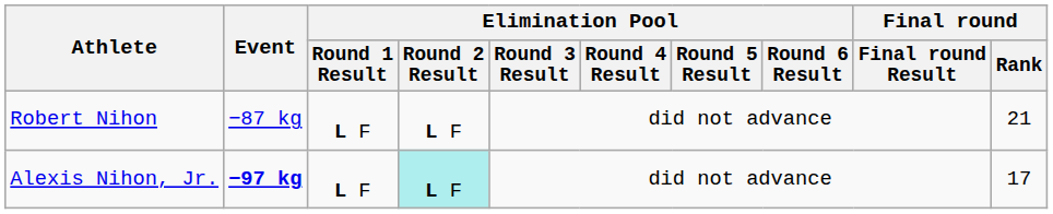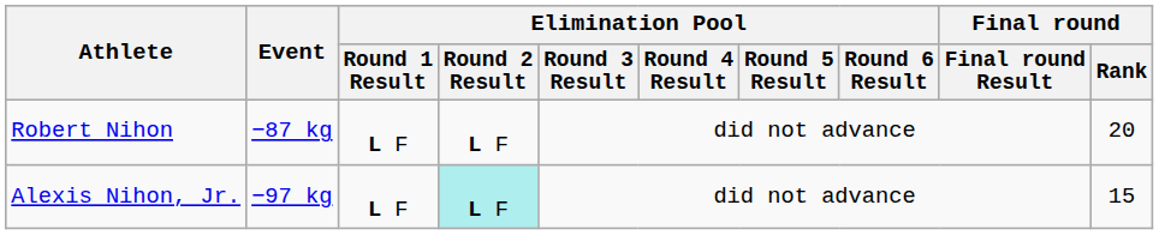Robert Nihon | Final round / Rank: 21 -> 20
Alexis Nihon, Jr. | Event: bold -> normal
Alexis Nihon, Jr. | Final round / Rank: 17 -> 15
